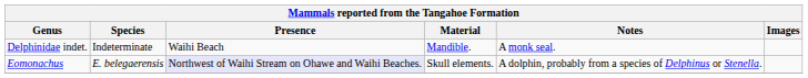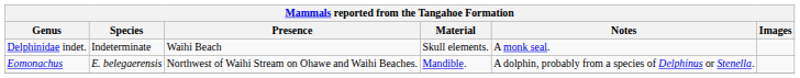Delphinidae indet. | Material: Mandible. -> Skull elements.
Eomonachus | Presence: lavender background -> no background
Eomonachus | Material: Skull elements. -> Mandible.
